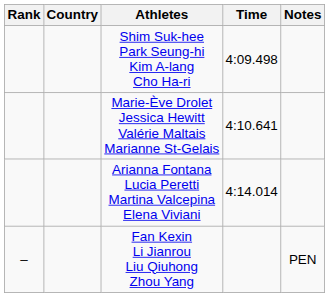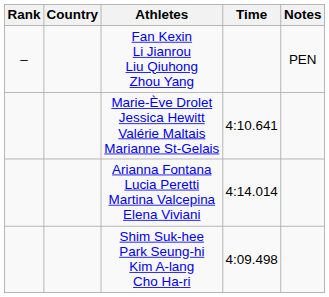rows swapped: Shim Suk-hee Park Seung-hi Kim A-lang Cho Ha-ri <-> Fan Kexin Li Jianrou Liu Qiuhong Zhou Yang
